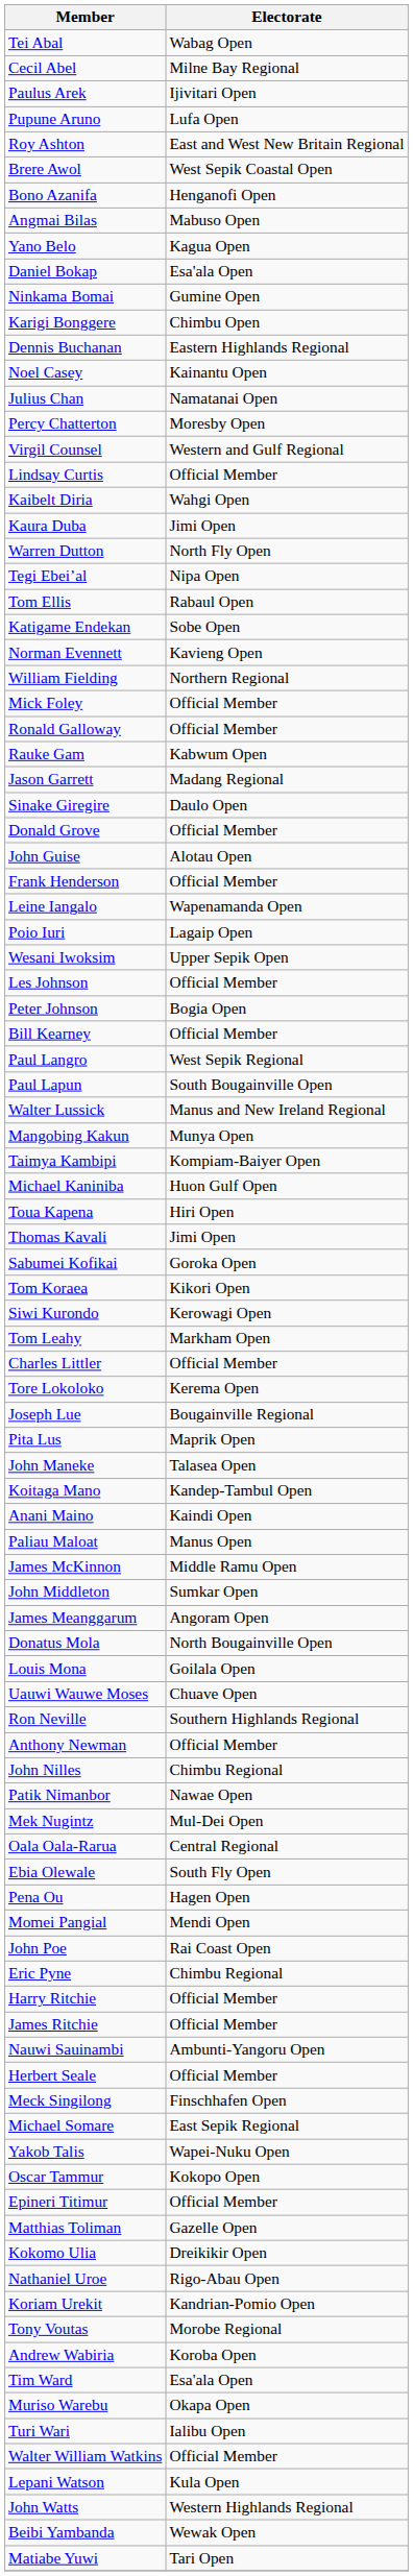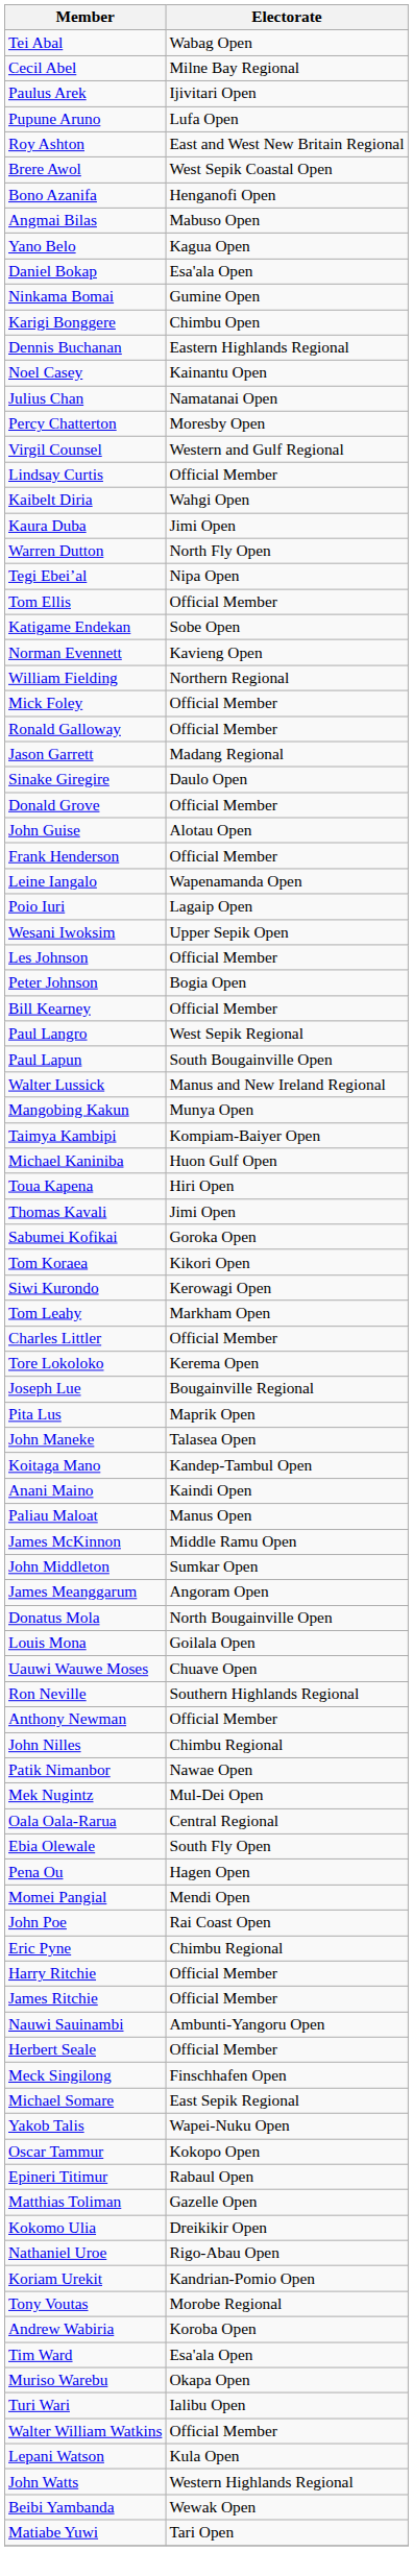Tom Ellis | Electorate: Rabaul Open -> Official Member
- row: Rauke Gam | Kabwum Open
Epineri Titimur | Electorate: Official Member -> Rabaul Open
